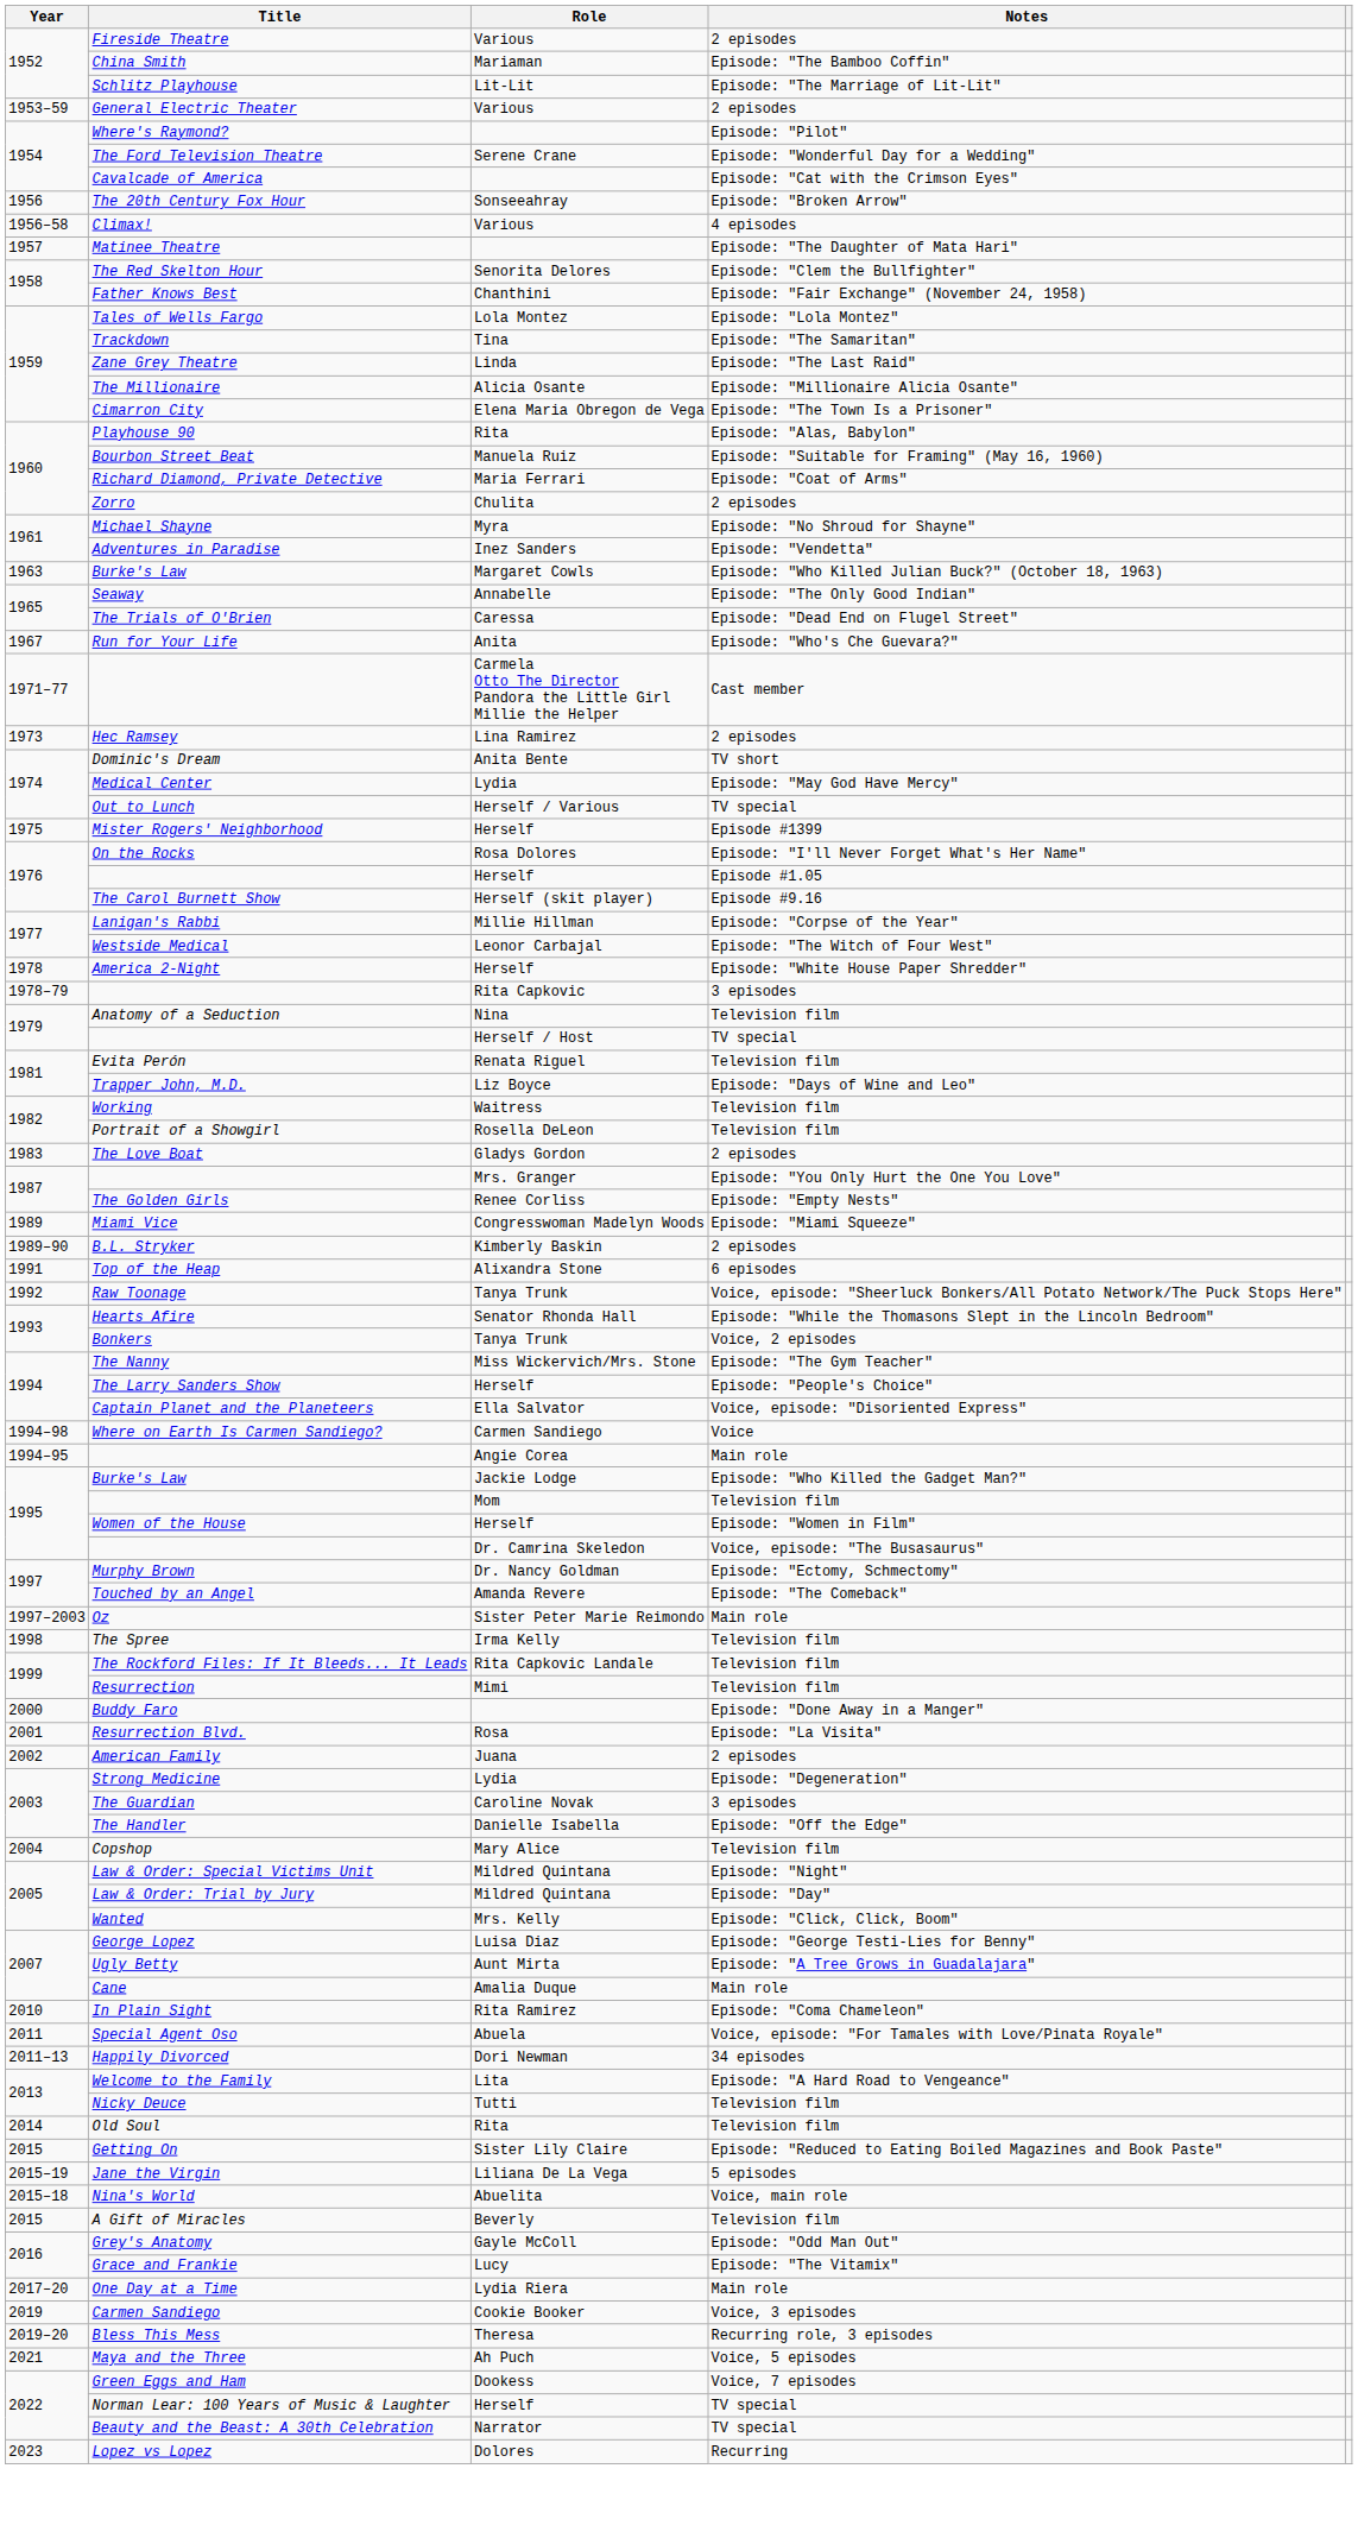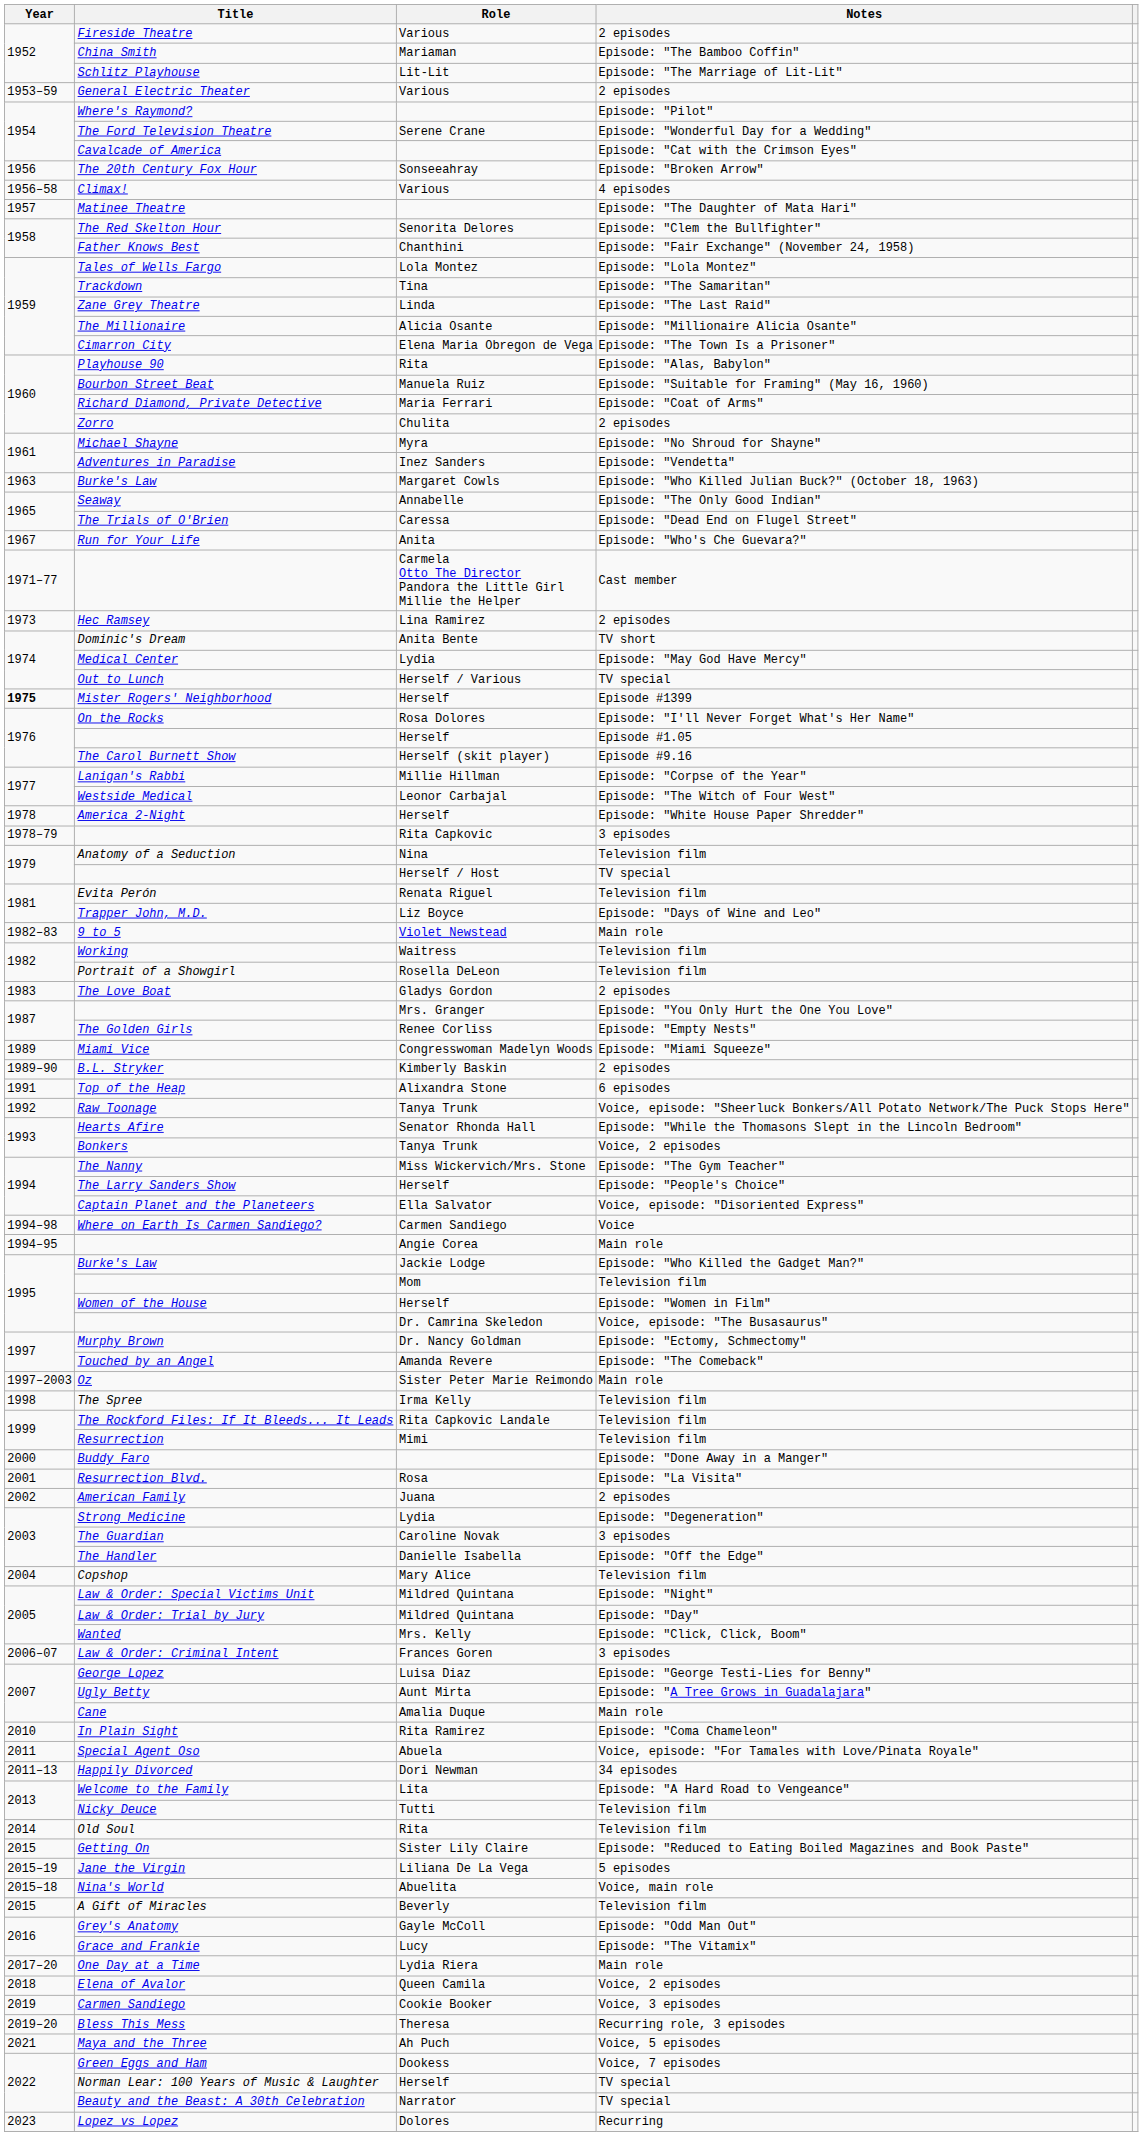Mister Rogers' Neighborhood | Year: normal -> bold
+ row: 1982–83 | 9 to 5 | Violet Newstead | Main role
+ row: 2006–07 | Law & Order: Criminal Intent | Frances Goren | 3 episodes
+ row: 2018 | Elena of Avalor | Queen Camila | Voice, 2 episodes
